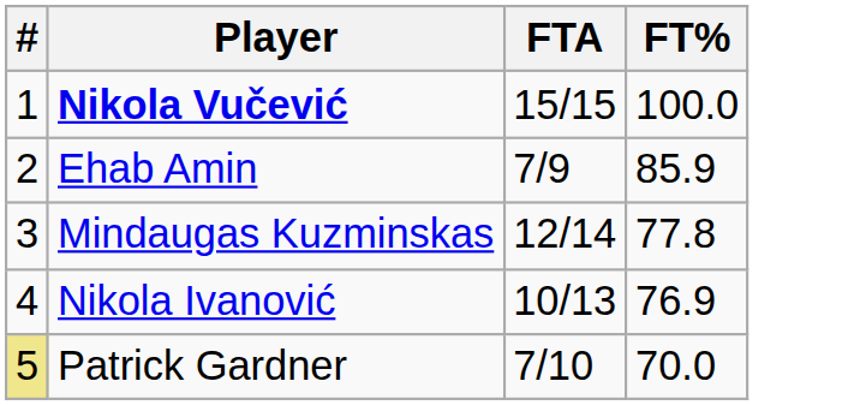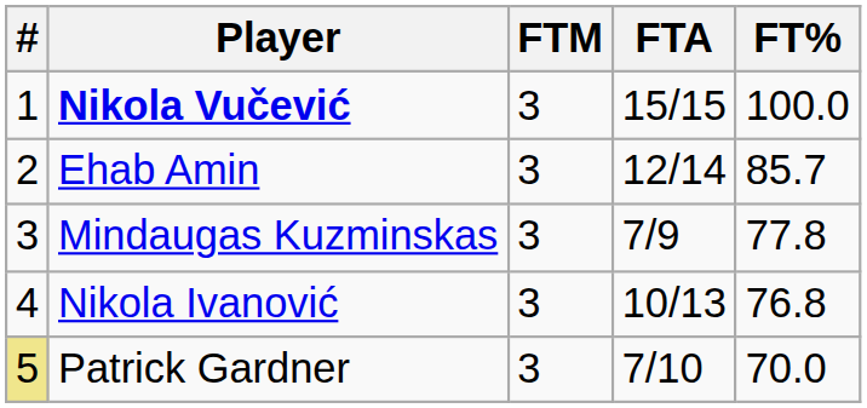+ column: FTM | 3 | 3 | 3 | 3 | 3
Ehab Amin | FTA: 7/9 -> 12/14
Ehab Amin | FT%: 85.9 -> 85.7
Mindaugas Kuzminskas | FTA: 12/14 -> 7/9
Nikola Ivanović | FT%: 76.9 -> 76.8
